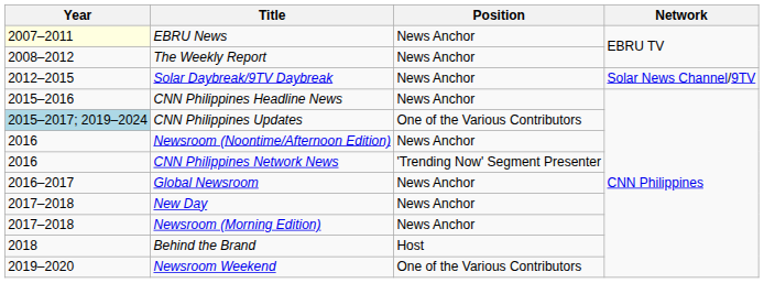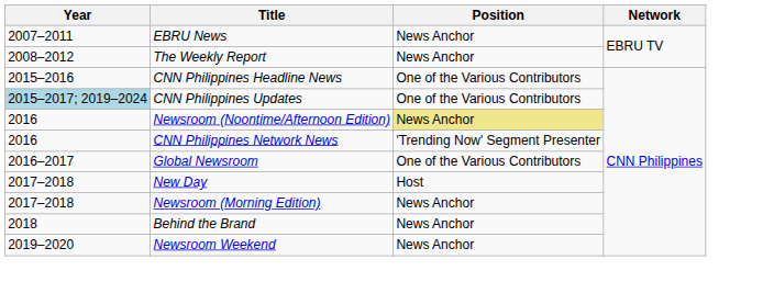EBRU News | Year: lightyellow background -> no background
- row: 2012–2015 | Solar Daybreak/9TV Daybreak | News Anchor | Solar News Channel/9TV
CNN Philippines Headline News | Position: News Anchor -> One of the Various Contributors
Newsroom (Noontime/Afternoon Edition) | Position: no background -> khaki background
Global Newsroom | Position: News Anchor -> One of the Various Contributors
New Day | Position: News Anchor -> Host
Behind the Brand | Position: Host -> News Anchor
Newsroom Weekend | Position: One of the Various Contributors -> News Anchor
